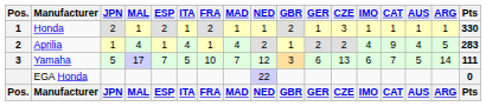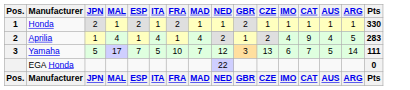- column: GER | 1 | 2 | 6 | GER
Honda | CZE: 3 -> 1
